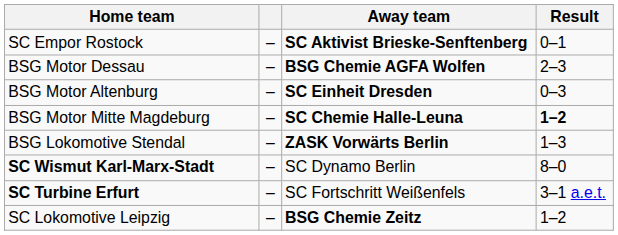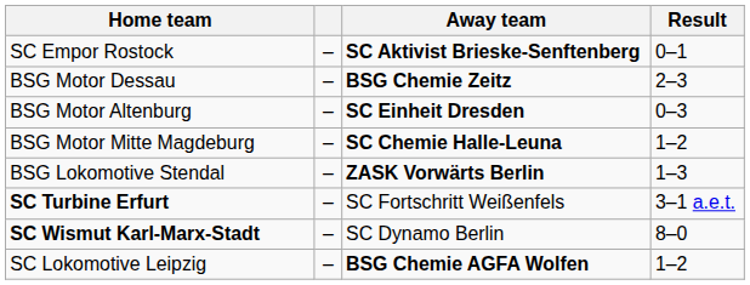BSG Motor Dessau | Away team: BSG Chemie AGFA Wolfen -> BSG Chemie Zeitz
BSG Motor Mitte Magdeburg | Result: bold -> normal
rows swapped: SC Wismut Karl-Marx-Stadt <-> SC Turbine Erfurt
SC Lokomotive Leipzig | Away team: BSG Chemie Zeitz -> BSG Chemie AGFA Wolfen
